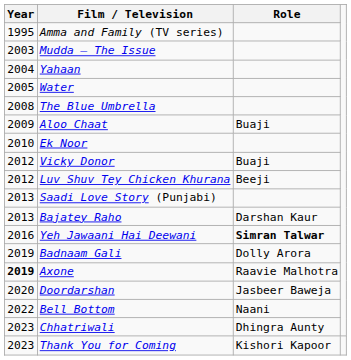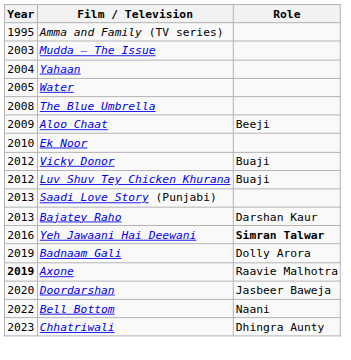Aloo Chaat | Role: Buaji -> Beeji
Luv Shuv Tey Chicken Khurana | Role: Beeji -> Buaji
- row: 2023 | Thank You for Coming | Kishori Kapoor
